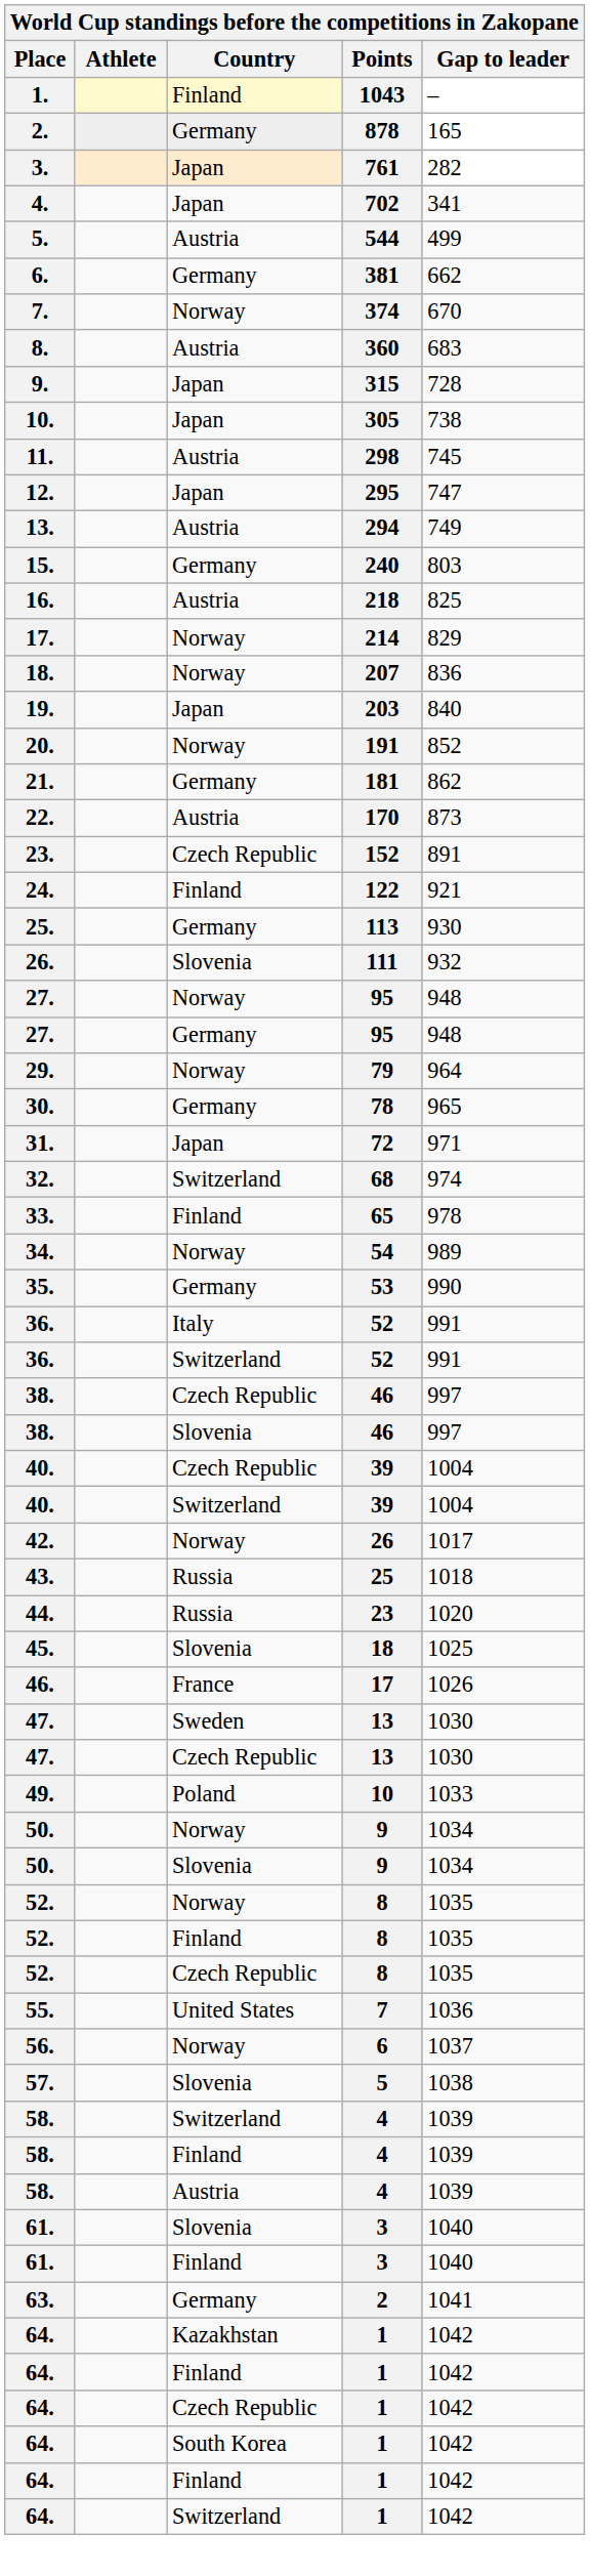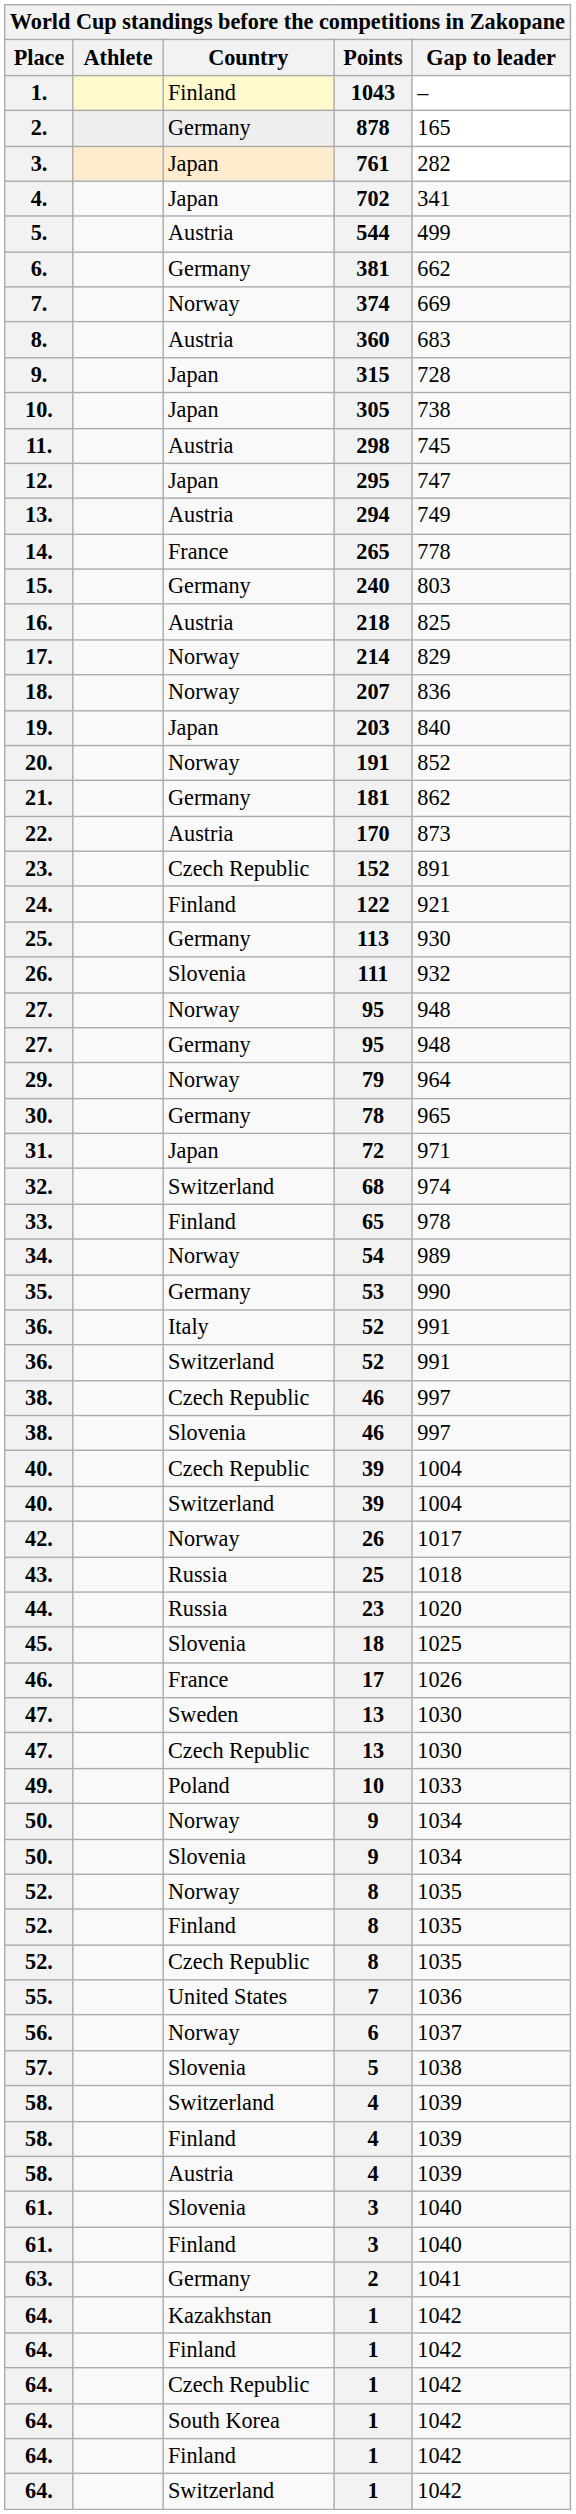7. | Gap to leader: 670 -> 669
+ row: 14. | France | 265 | 778
